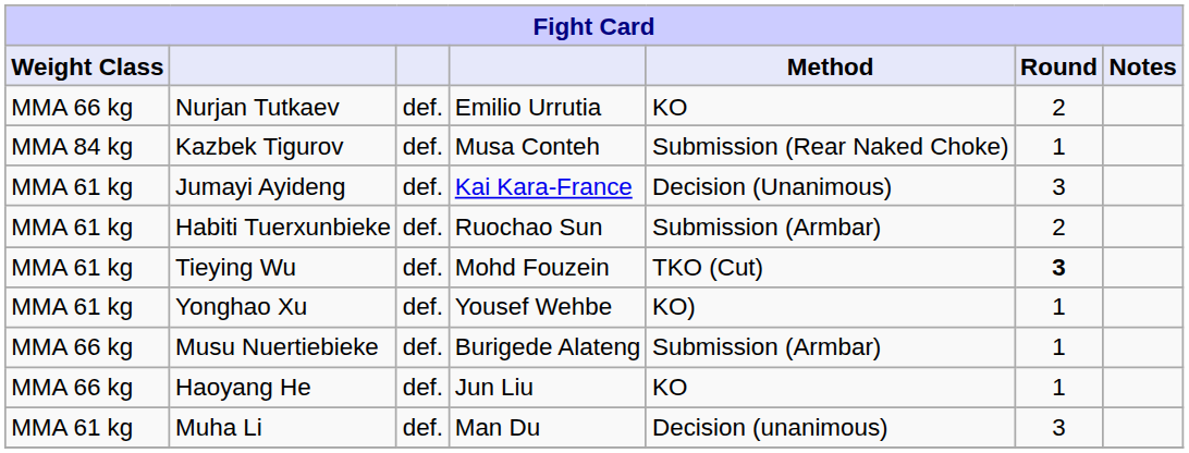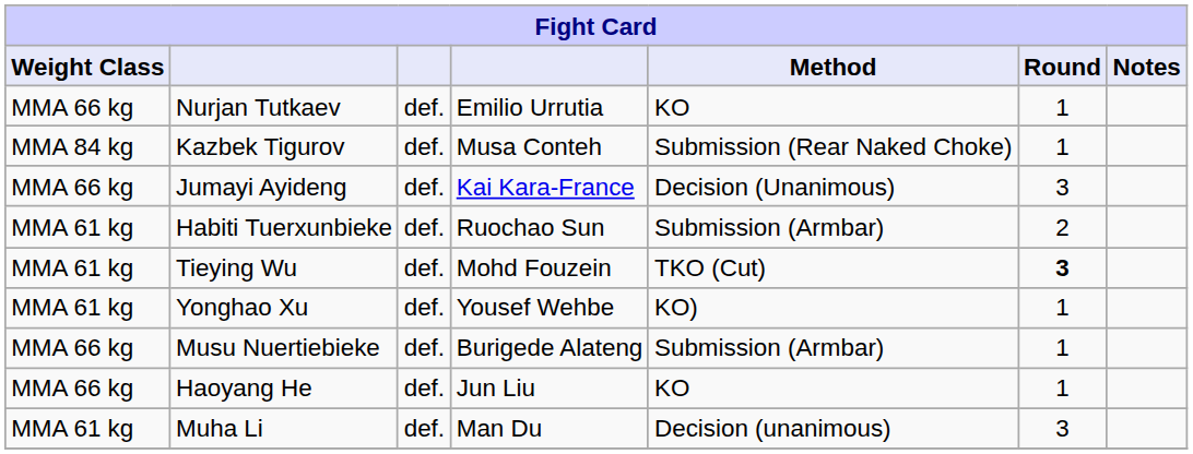Nurjan Tutkaev | Round: 2 -> 1
Jumayi Ayideng | Weight Class: MMA 61 kg -> MMA 66 kg
